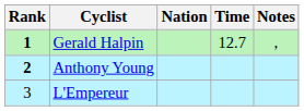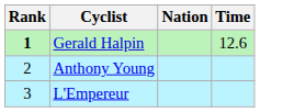- column: Notes | ,
Gerald Halpin | Time: 12.7 -> 12.6
Anthony Young | Rank: bold -> normal
